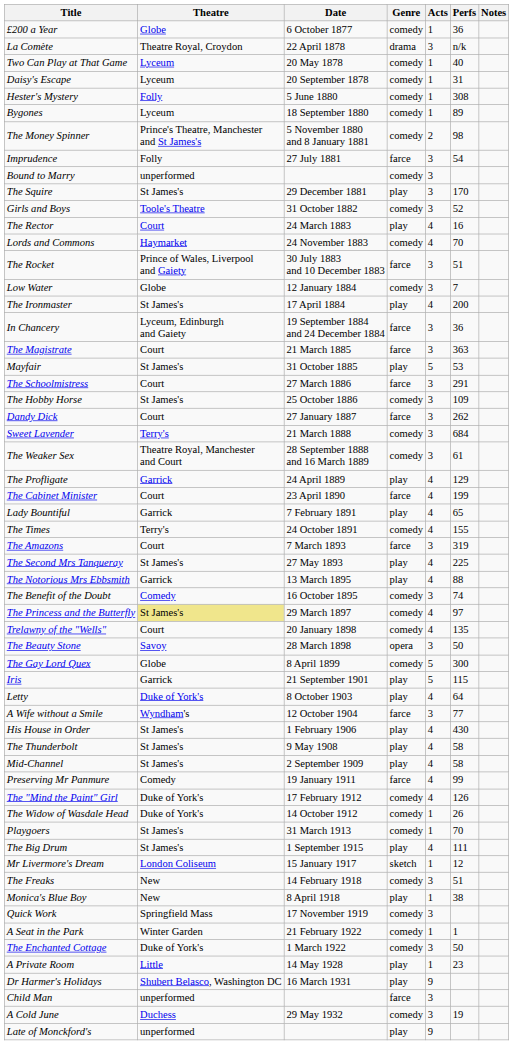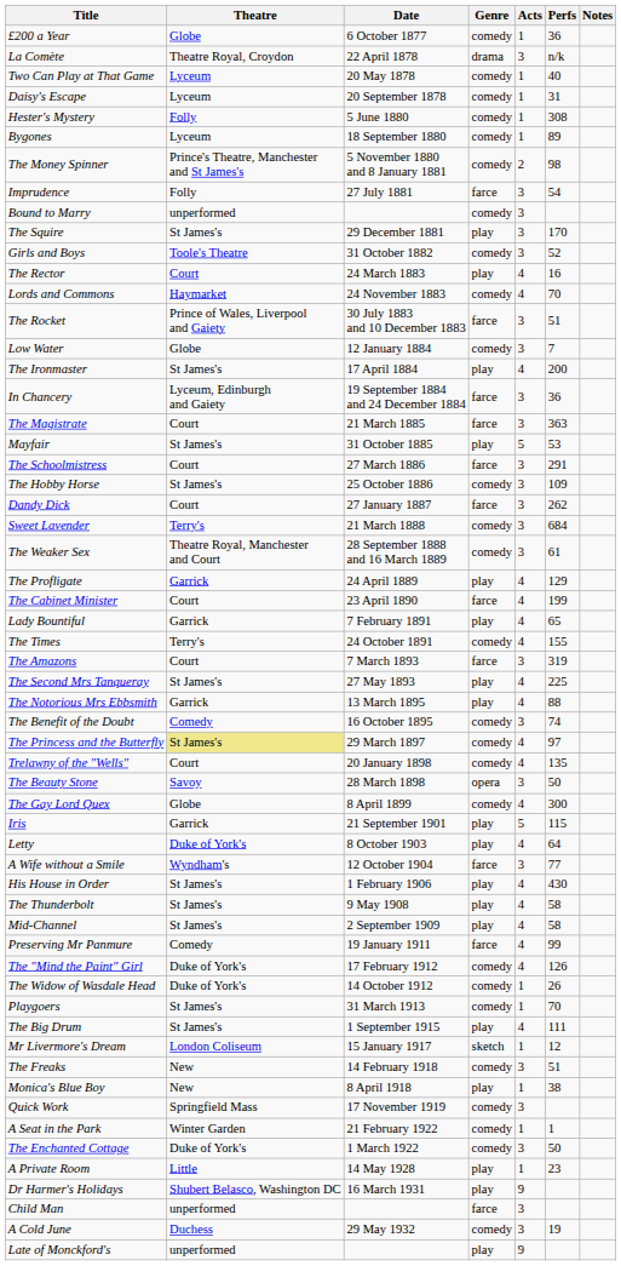The Gay Lord Quex | Acts: 5 -> 4
